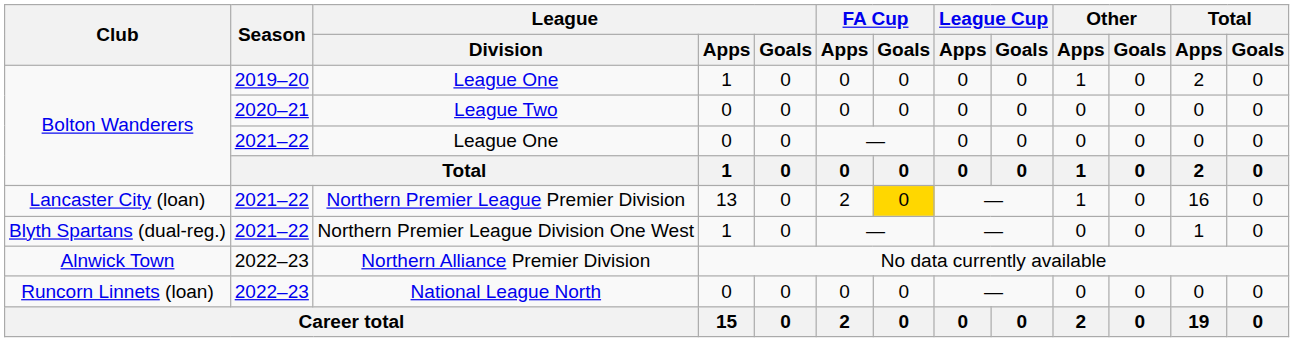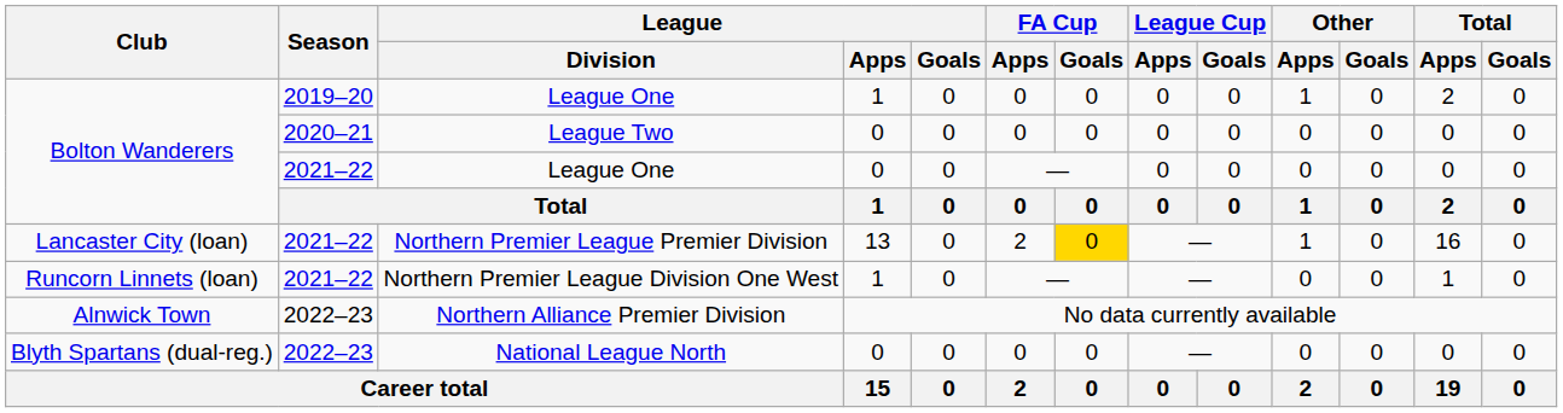Northern Premier League Division One West | Club: Blyth Spartans (dual-reg.) -> Runcorn Linnets (loan)
National League North | Club: Runcorn Linnets (loan) -> Blyth Spartans (dual-reg.)
